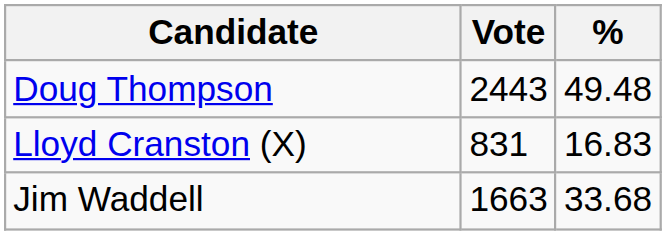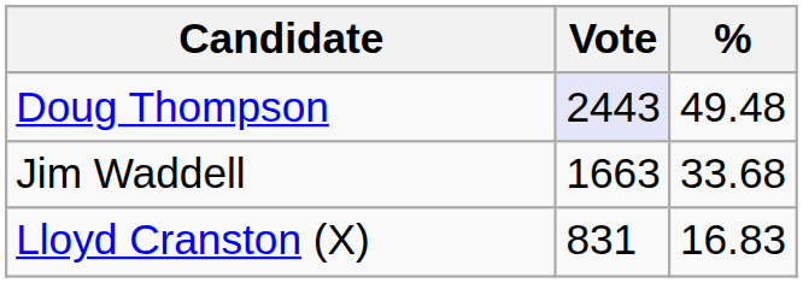Doug Thompson | Vote: no background -> lavender background
rows swapped: Jim Waddell <-> Lloyd Cranston (X)
